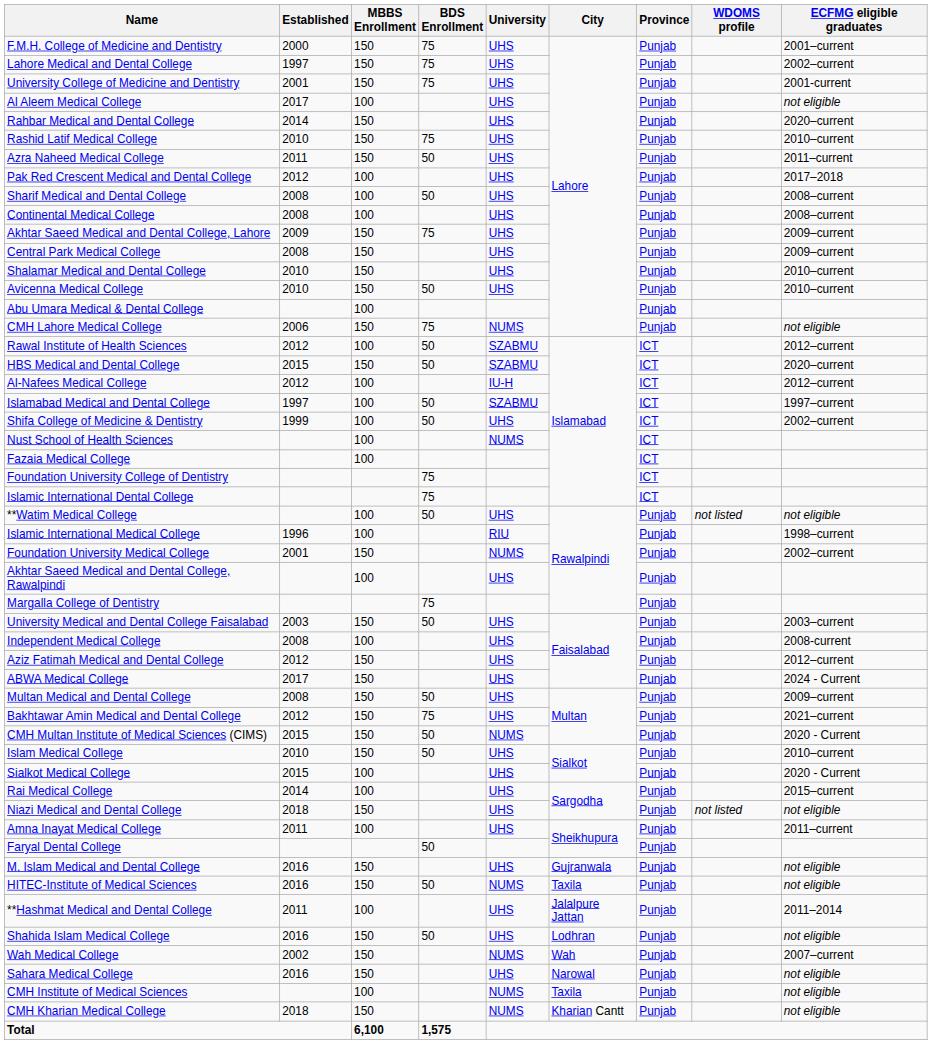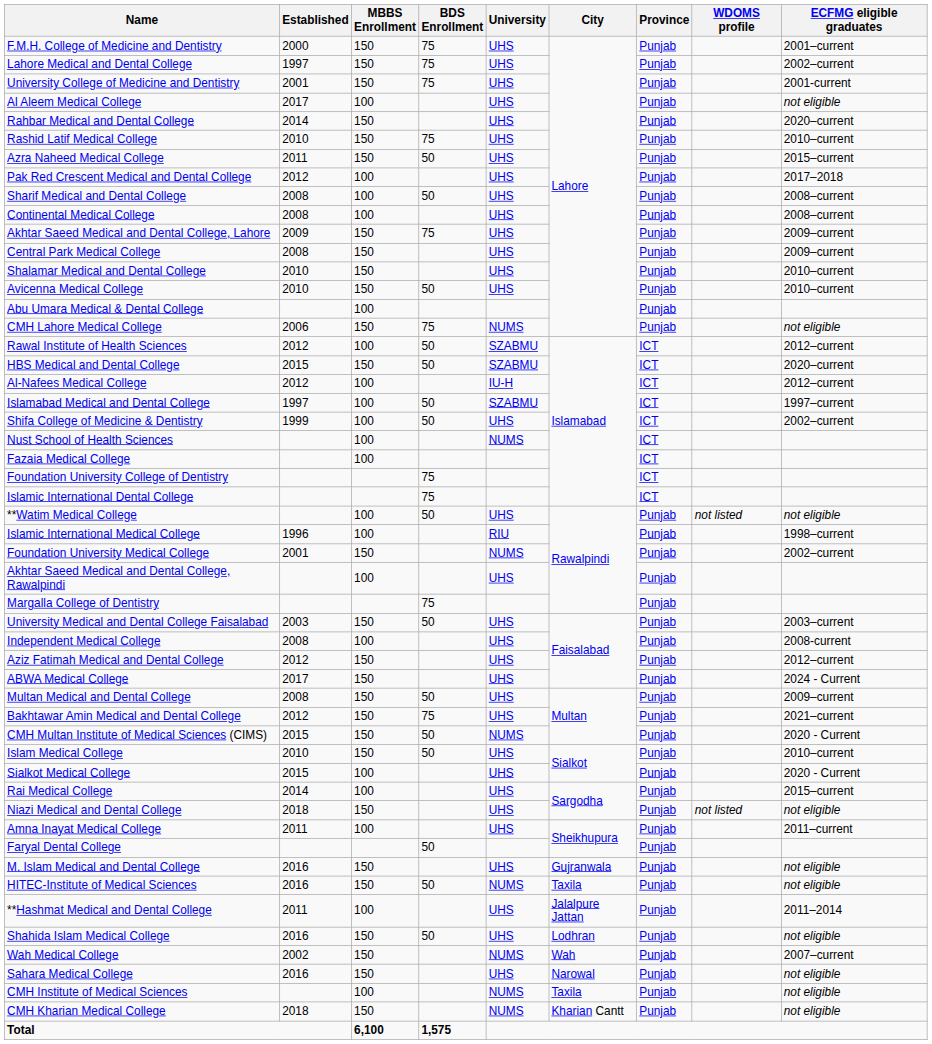Azra Naheed Medical College | ECFMG eligible graduates: 2011–current -> 2015–current
